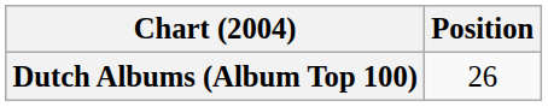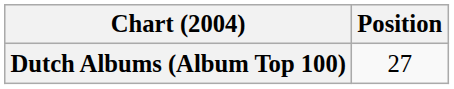Dutch Albums (Album Top 100) | Position: 26 -> 27
